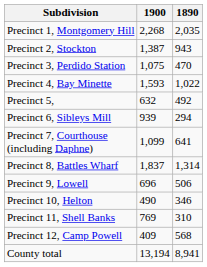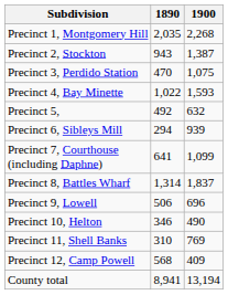columns swapped: 1890 <-> 1900
